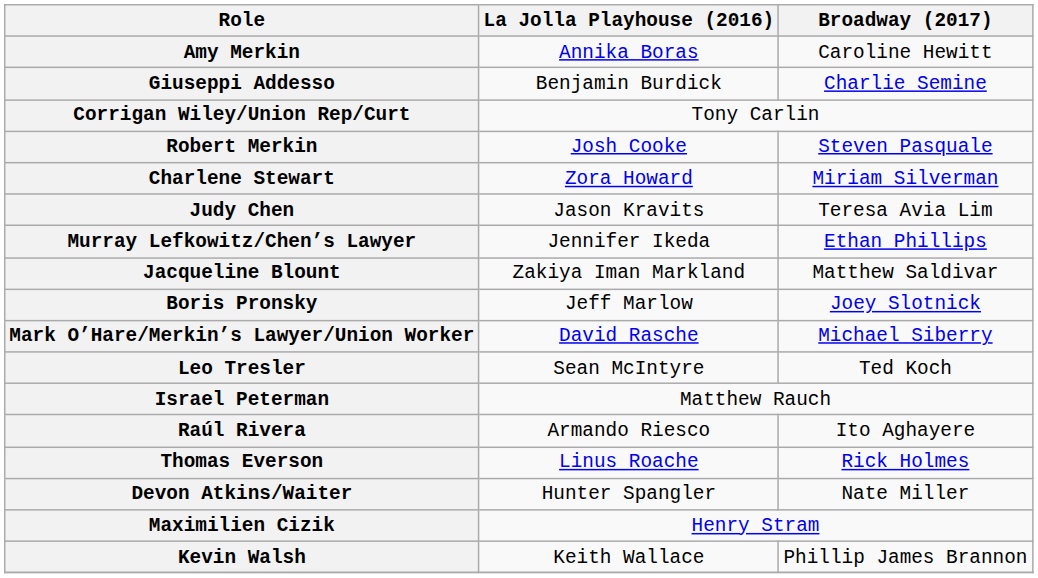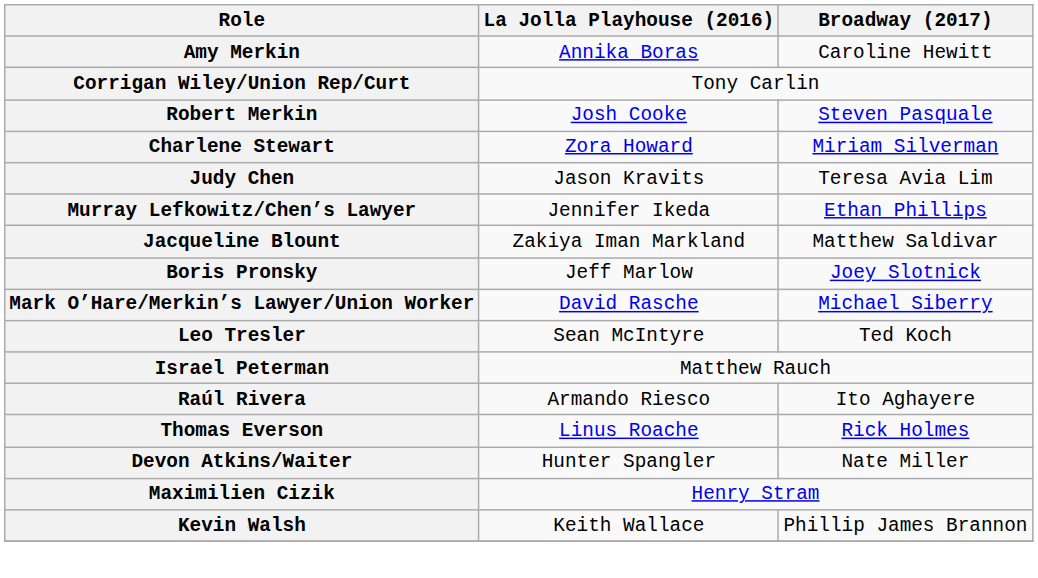- row: Giuseppi Addesso | Benjamin Burdick | Charlie Semine
